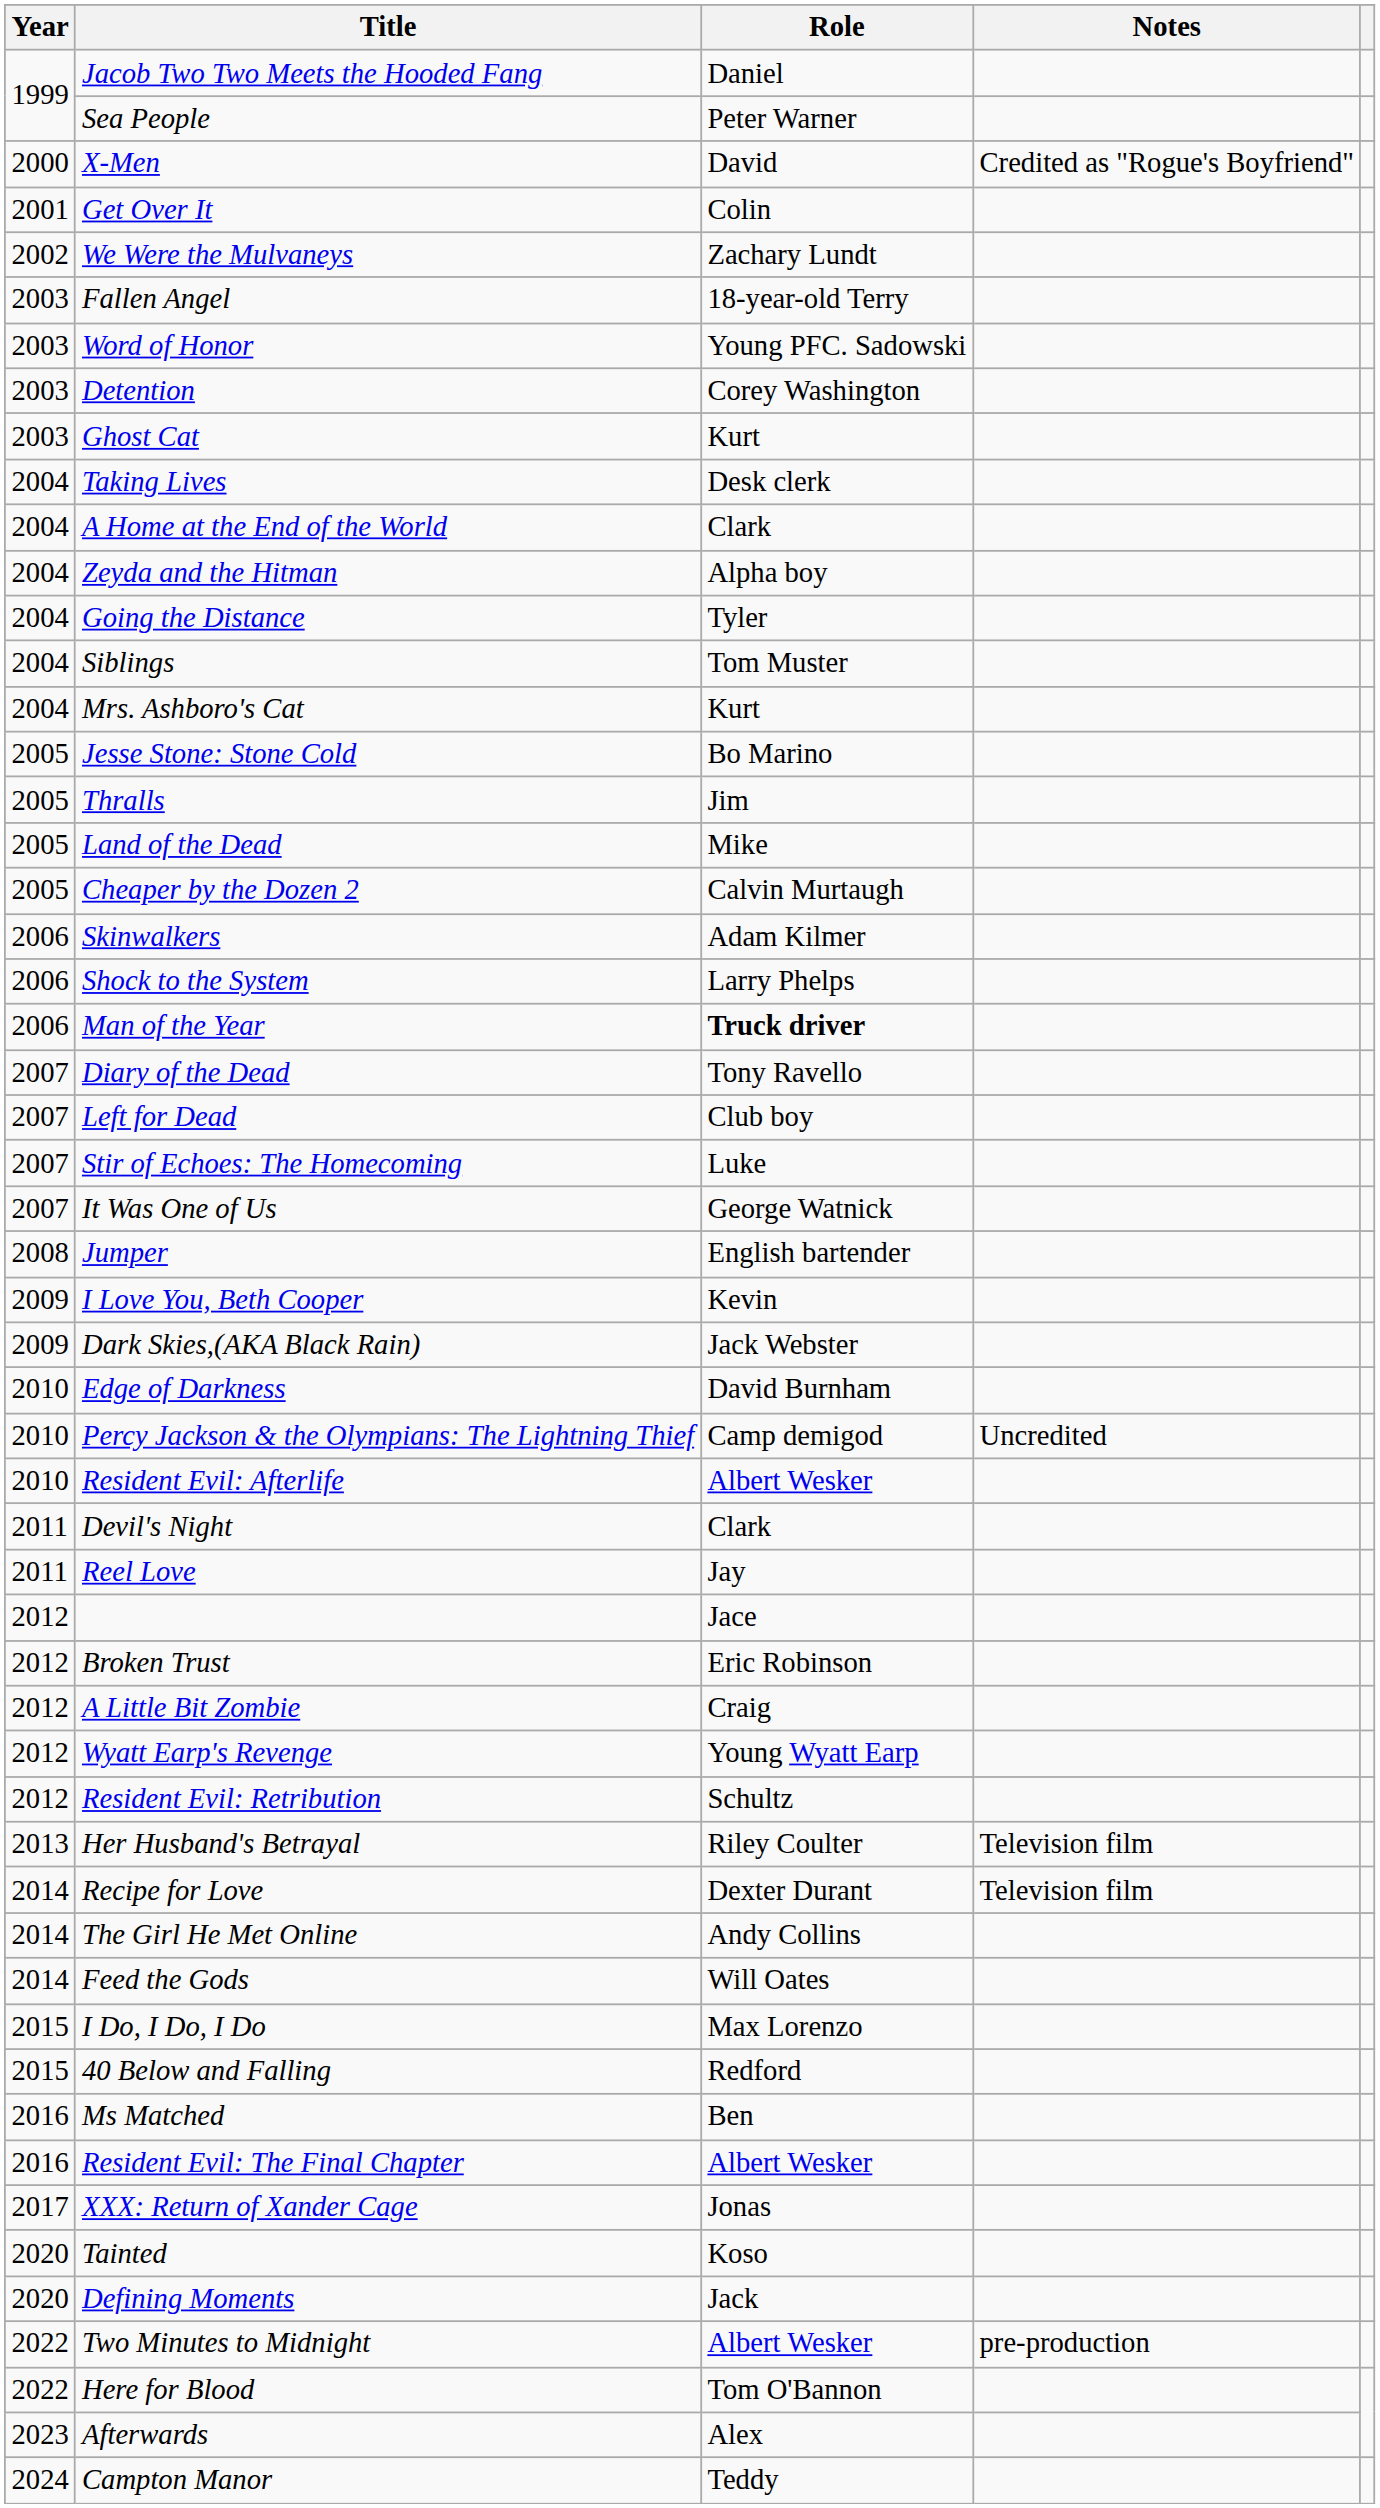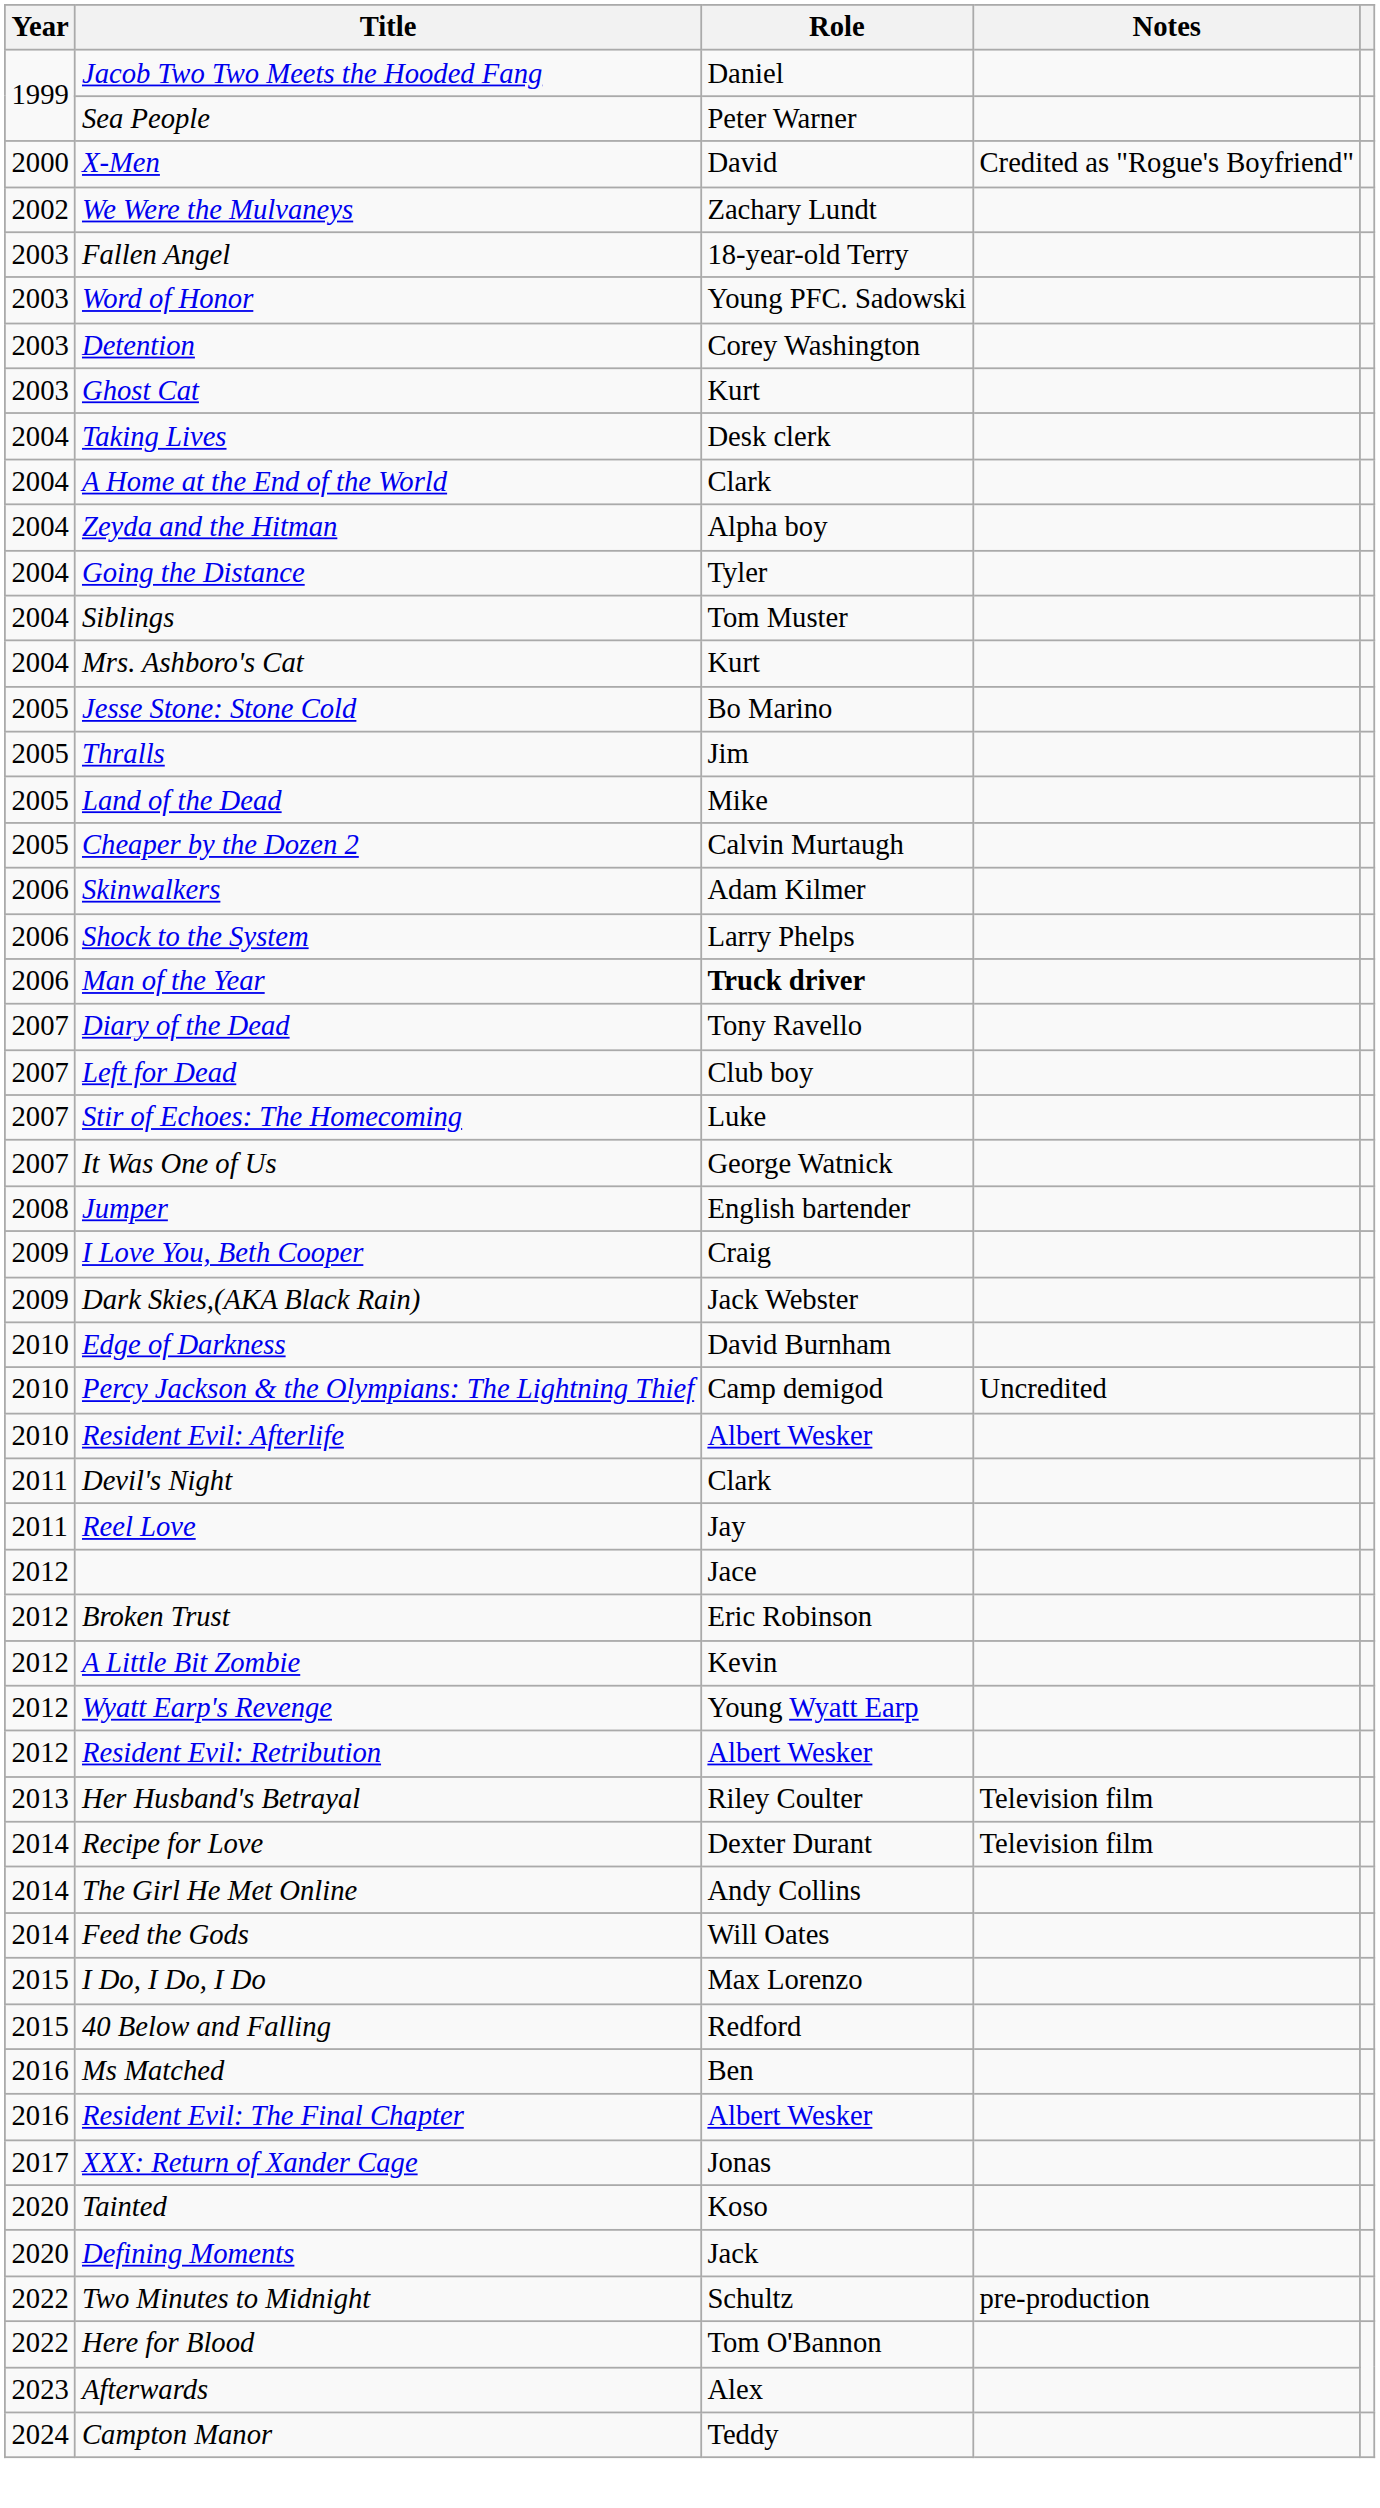- row: 2001 | Get Over It | Colin
I Love You, Beth Cooper | Role: Kevin -> Craig
A Little Bit Zombie | Role: Craig -> Kevin
Resident Evil: Retribution | Role: Schultz -> Albert Wesker
Two Minutes to Midnight | Role: Albert Wesker -> Schultz
